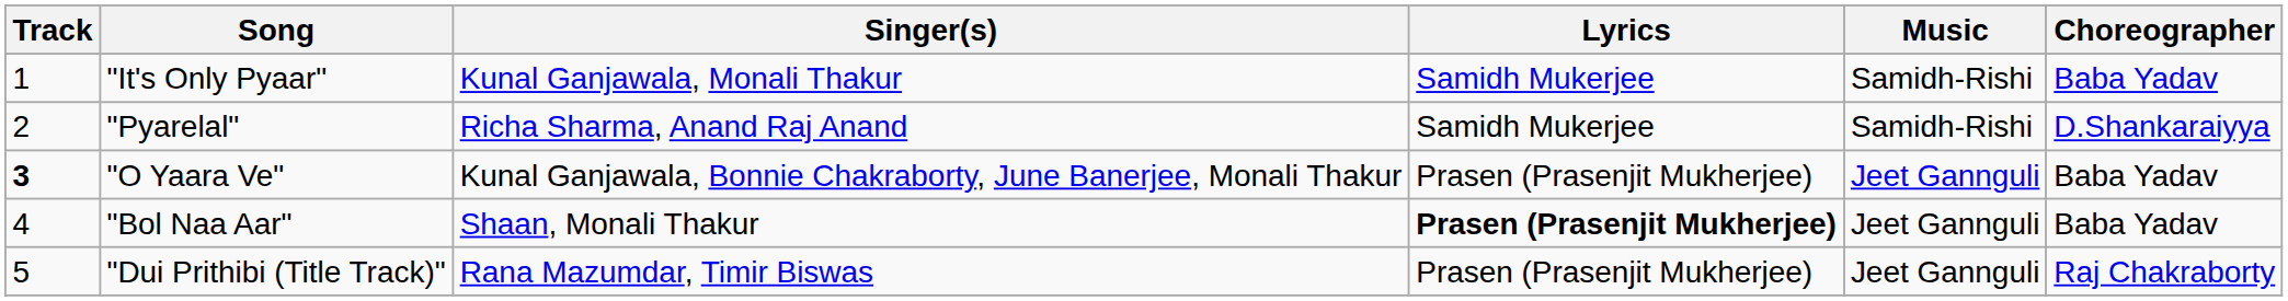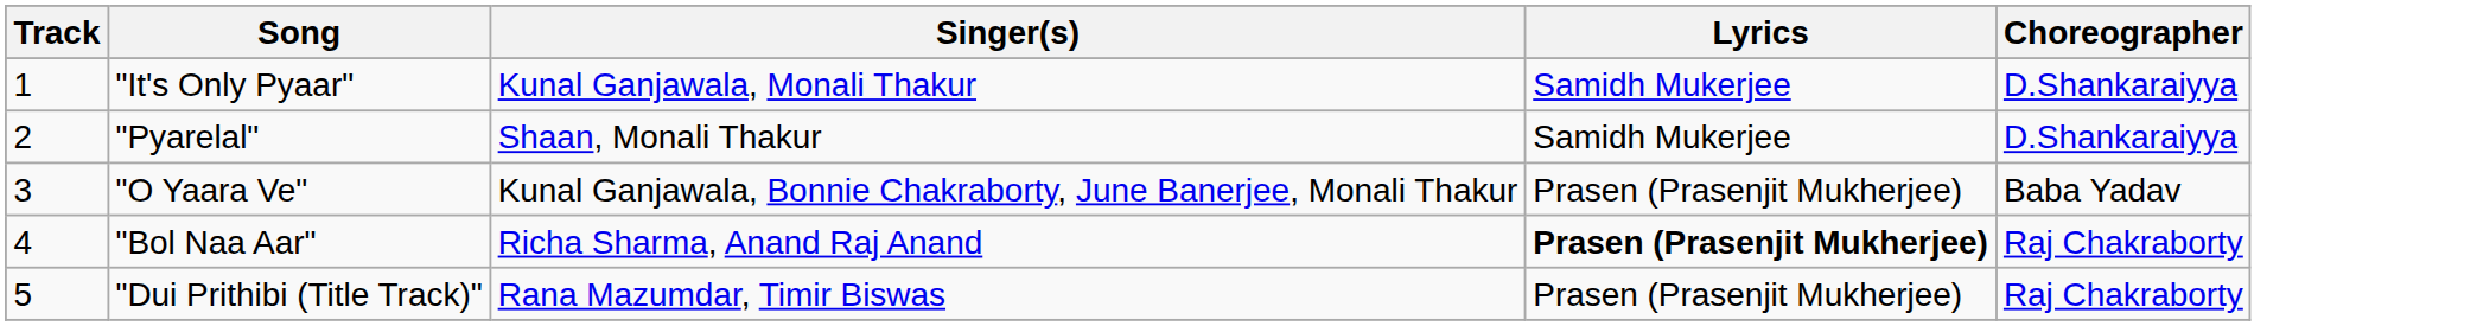- column: Music | Samidh-Rishi | Samidh-Rishi | Jeet Gannguli | Jeet Gannguli | Jeet Gannguli
"It's Only Pyaar" | Choreographer: Baba Yadav -> D.Shankaraiyya
"Pyarelal" | Singer(s): Richa Sharma, Anand Raj Anand -> Shaan, Monali Thakur
"O Yaara Ve" | Track: bold -> normal
"Bol Naa Aar" | Singer(s): Shaan, Monali Thakur -> Richa Sharma, Anand Raj Anand
"Bol Naa Aar" | Choreographer: Baba Yadav -> Raj Chakraborty
